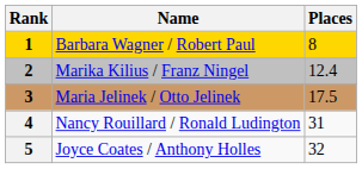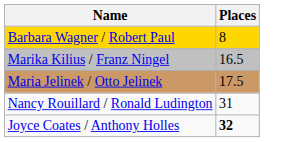- column: Rank | 1 | 2 | 3 | 4 | 5
Marika Kilius / Franz Ningel | Places: 12.4 -> 16.5
Joyce Coates / Anthony Holles | Places: normal -> bold
